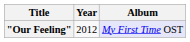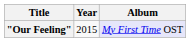"Our Feeling" | Year: 2012 -> 2015
